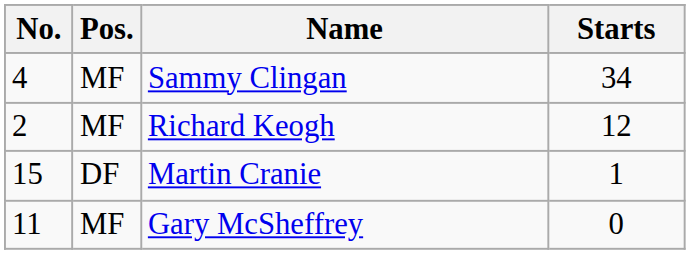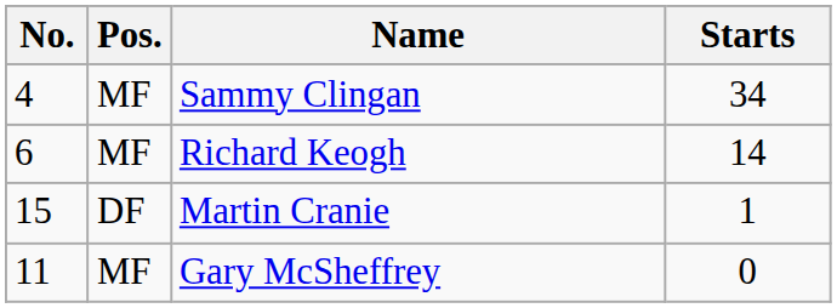Richard Keogh | No.: 2 -> 6
Richard Keogh | Starts: 12 -> 14
